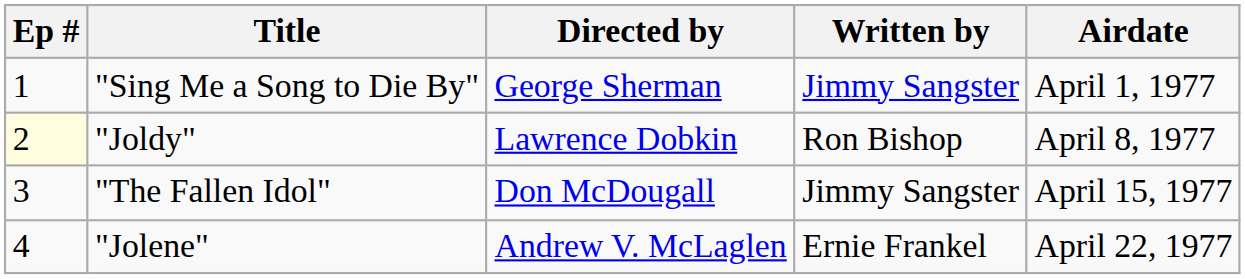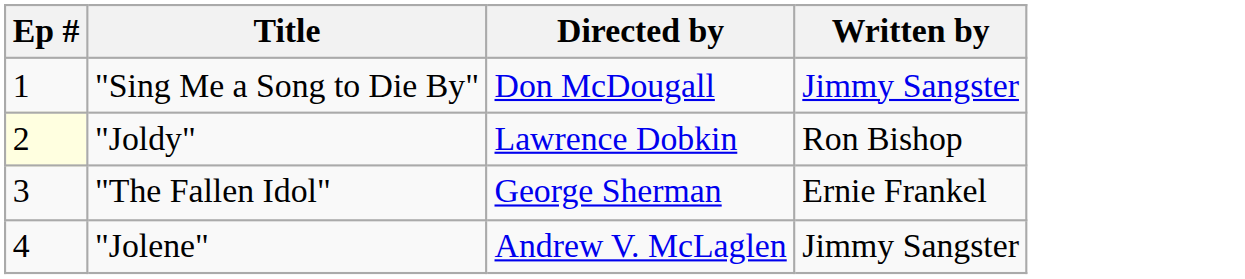- column: Airdate | April 1, 1977 | April 8, 1977 | April 15, 1977 | April 22, 1977
"Sing Me a Song to Die By" | Directed by: George Sherman -> Don McDougall
"The Fallen Idol" | Directed by: Don McDougall -> George Sherman
"The Fallen Idol" | Written by: Jimmy Sangster -> Ernie Frankel
"Jolene" | Written by: Ernie Frankel -> Jimmy Sangster
